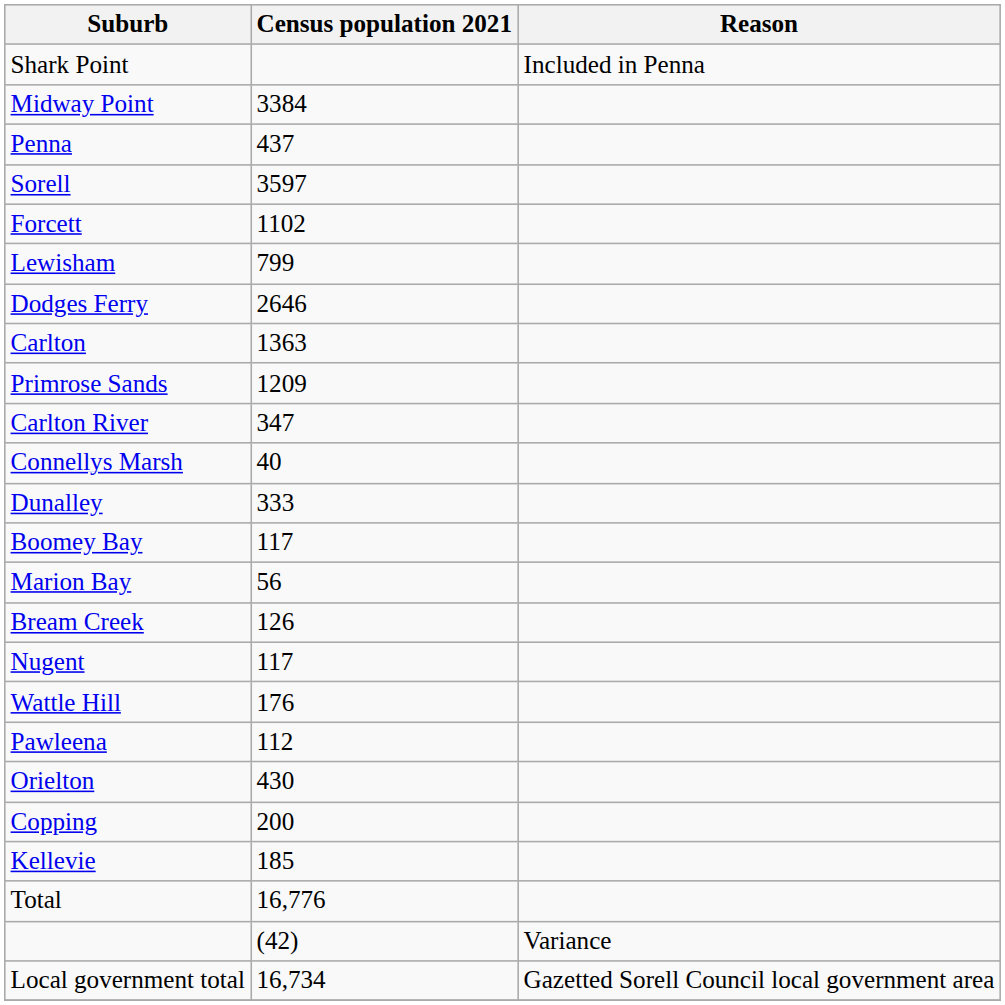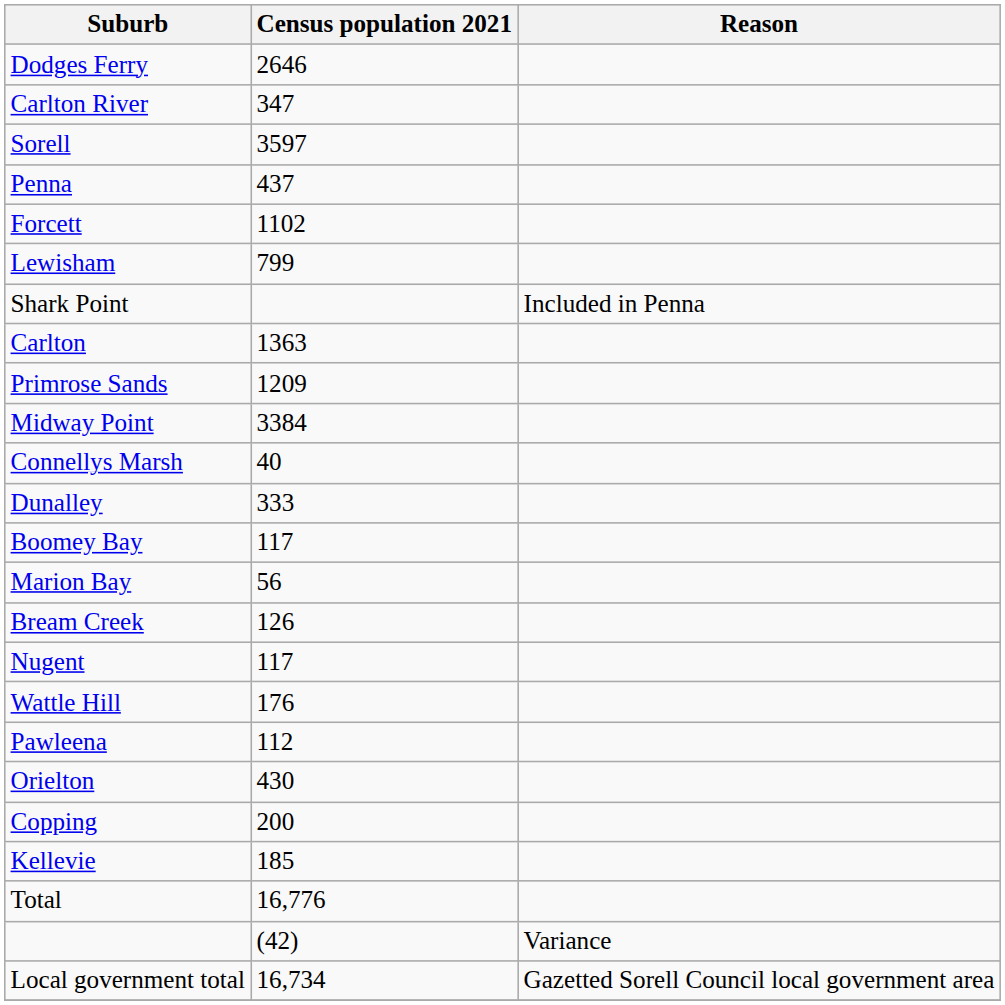rows swapped: Shark Point <-> Dodges Ferry
rows swapped: Midway Point <-> Carlton River
rows swapped: Penna <-> Sorell
